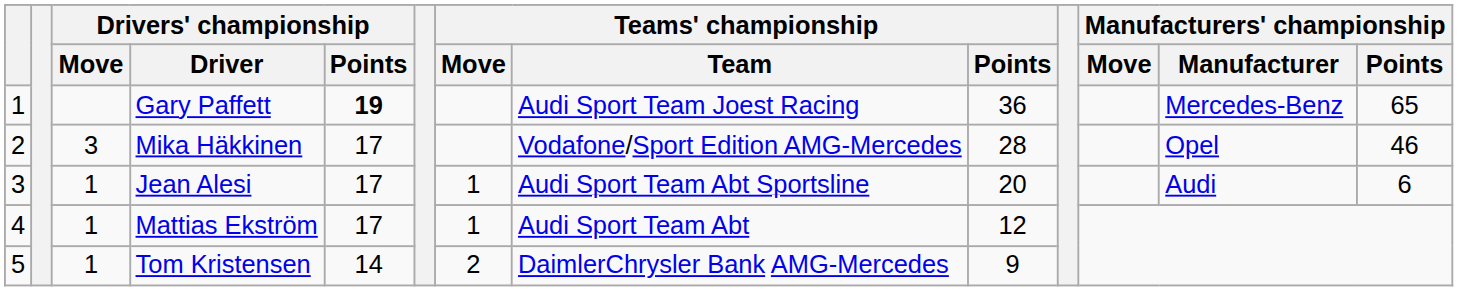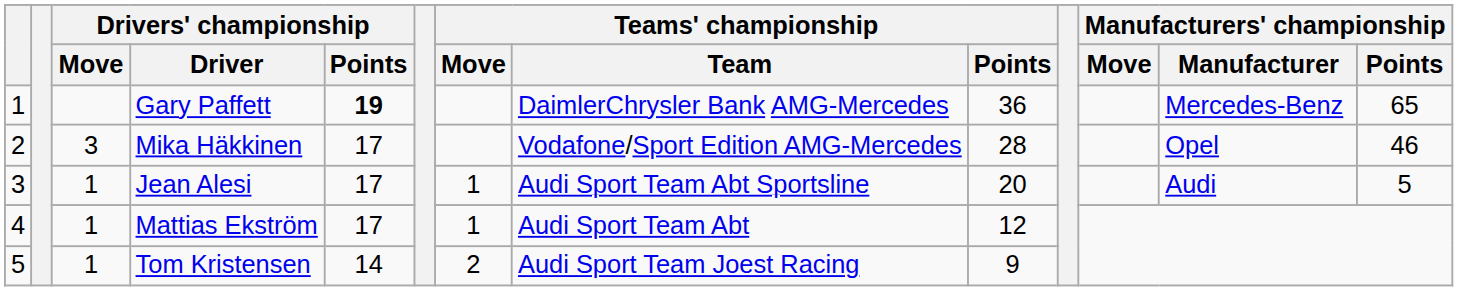Gary Paffett | Teams' championship / Team: Audi Sport Team Joest Racing -> DaimlerChrysler Bank AMG-Mercedes
Jean Alesi | Manufacturers' championship / Points: 6 -> 5
Tom Kristensen | Teams' championship / Team: DaimlerChrysler Bank AMG-Mercedes -> Audi Sport Team Joest Racing
